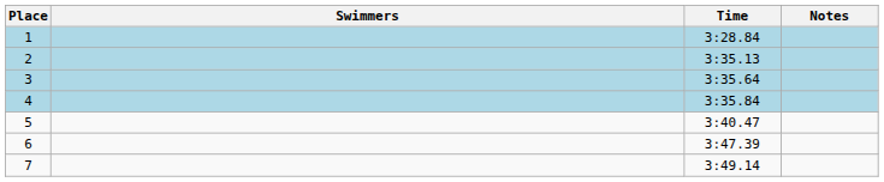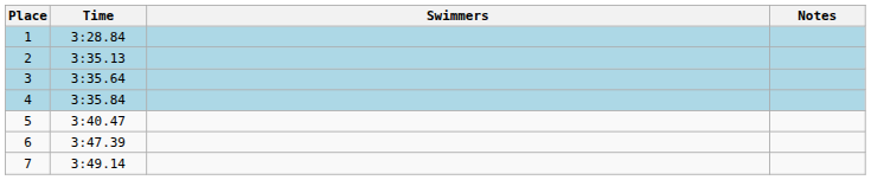columns swapped: Swimmers <-> Time
